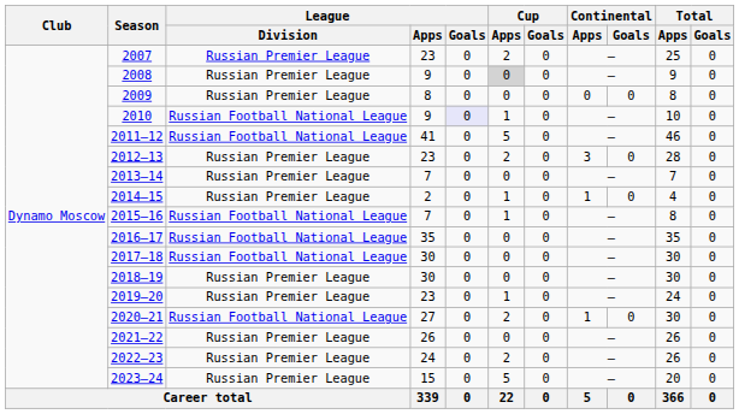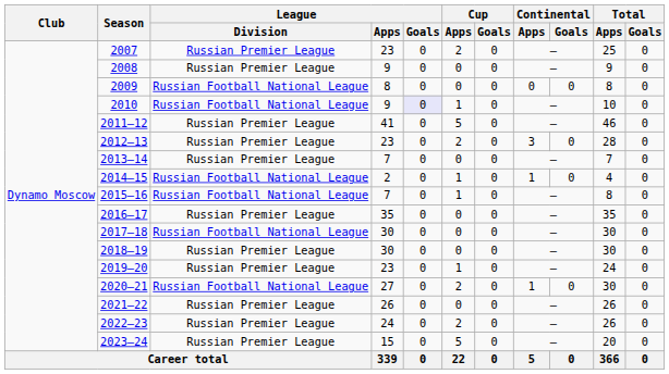2008 | Cup / Apps: lightgrey background -> no background
2009 | League / Division: Russian Premier League -> Russian Football National League
2011–12 | League / Division: Russian Football National League -> Russian Premier League
2014–15 | League / Division: Russian Premier League -> Russian Football National League
2016–17 | League / Division: Russian Football National League -> Russian Premier League
